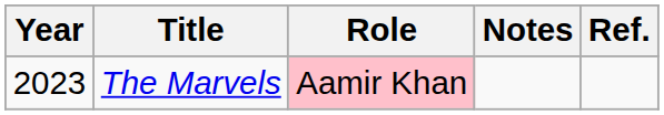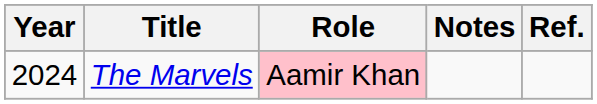The Marvels | Year: 2023 -> 2024
